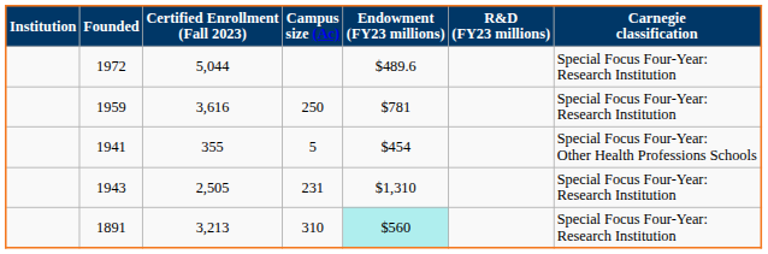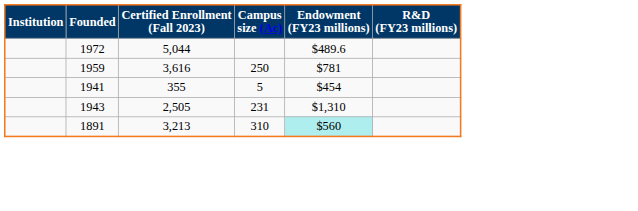- column: Carnegie classification | Special Focus Four-Year: Research Institution | Special Focus Four-Year: Research Institution | Special Focus Four-Year: Other Health Professions Schools | Special Focus Four-Year: Research Institution | Special Focus Four-Year: Research Institution
